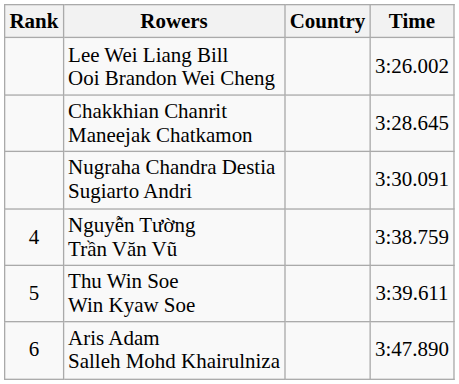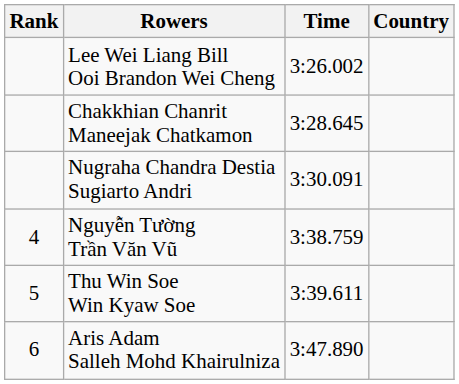columns swapped: Country <-> Time
